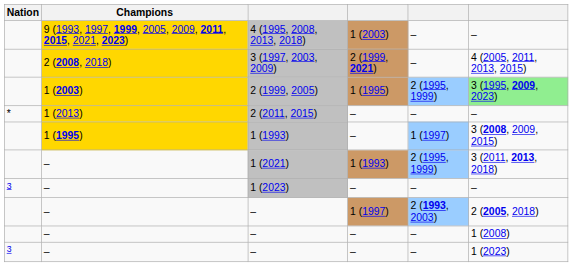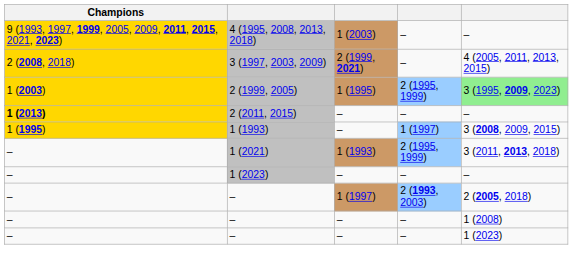- column: Nation | * | 3 | 3
2 (2011, 2015) | Champions: normal -> bold
